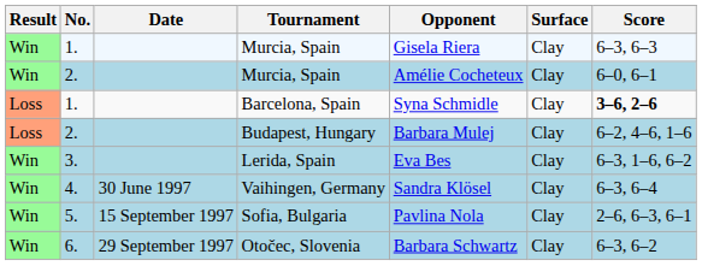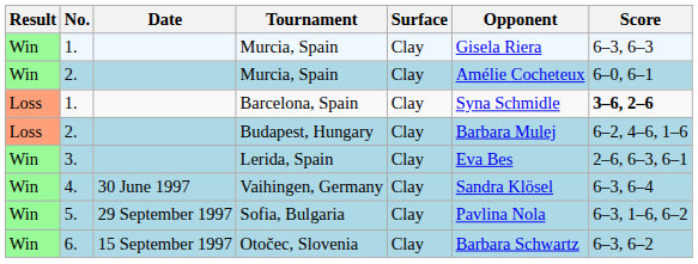columns swapped: Surface <-> Opponent
Lerida, Spain | Score: 6–3, 1–6, 6–2 -> 2–6, 6–3, 6–1
Sofia, Bulgaria | Date: 15 September 1997 -> 29 September 1997
Sofia, Bulgaria | Score: 2–6, 6–3, 6–1 -> 6–3, 1–6, 6–2
Otočec, Slovenia | Date: 29 September 1997 -> 15 September 1997
